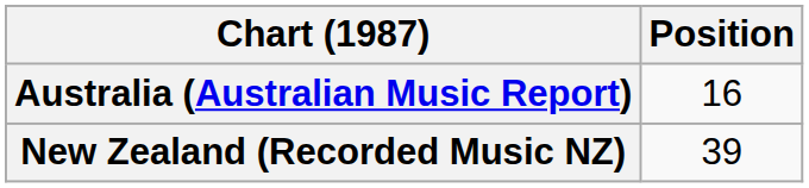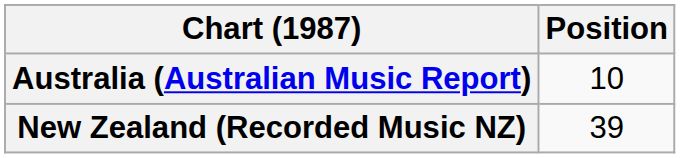Australia (Australian Music Report) | Position: 16 -> 10
